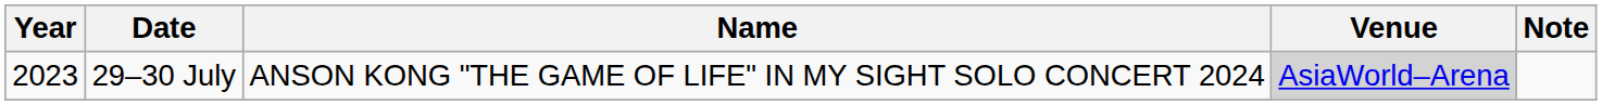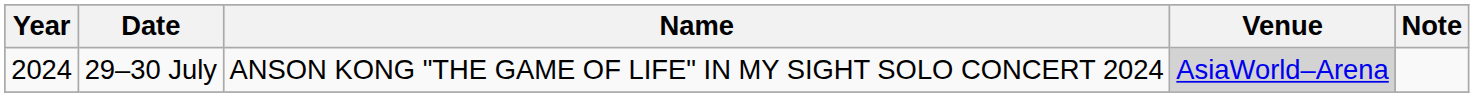29–30 July | Year: 2023 -> 2024
